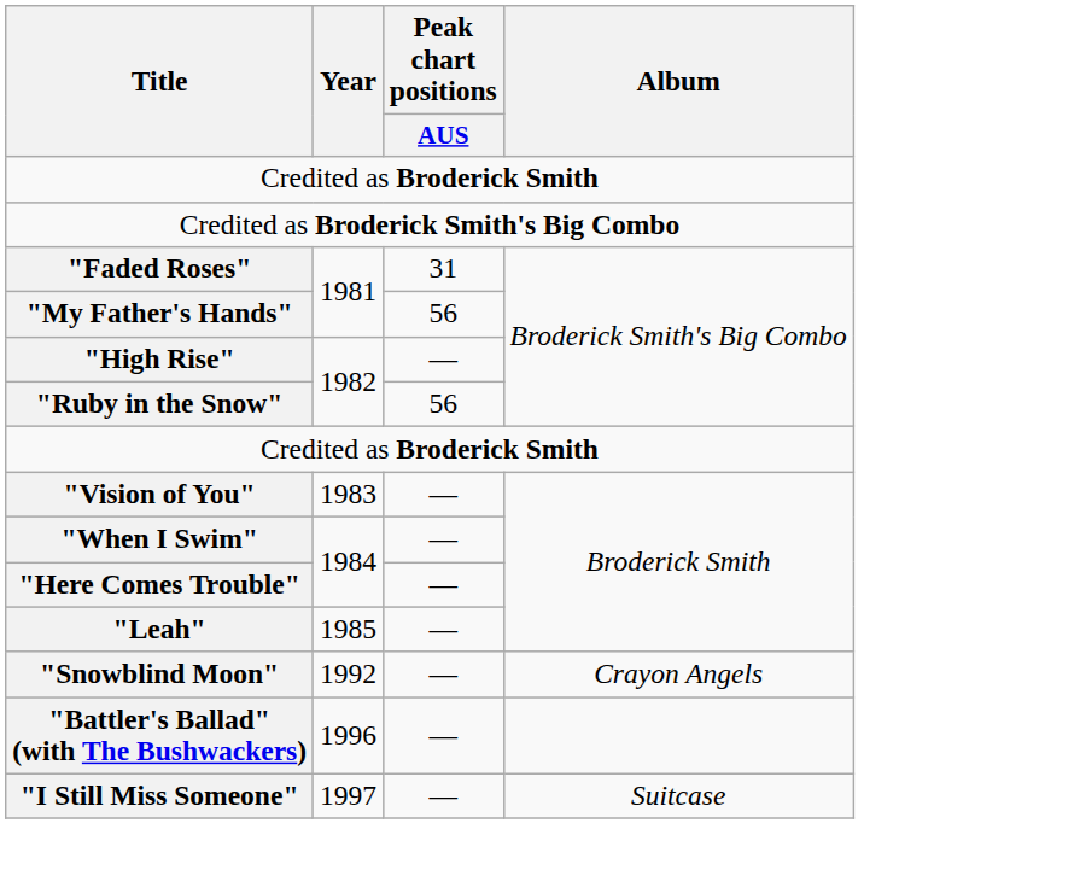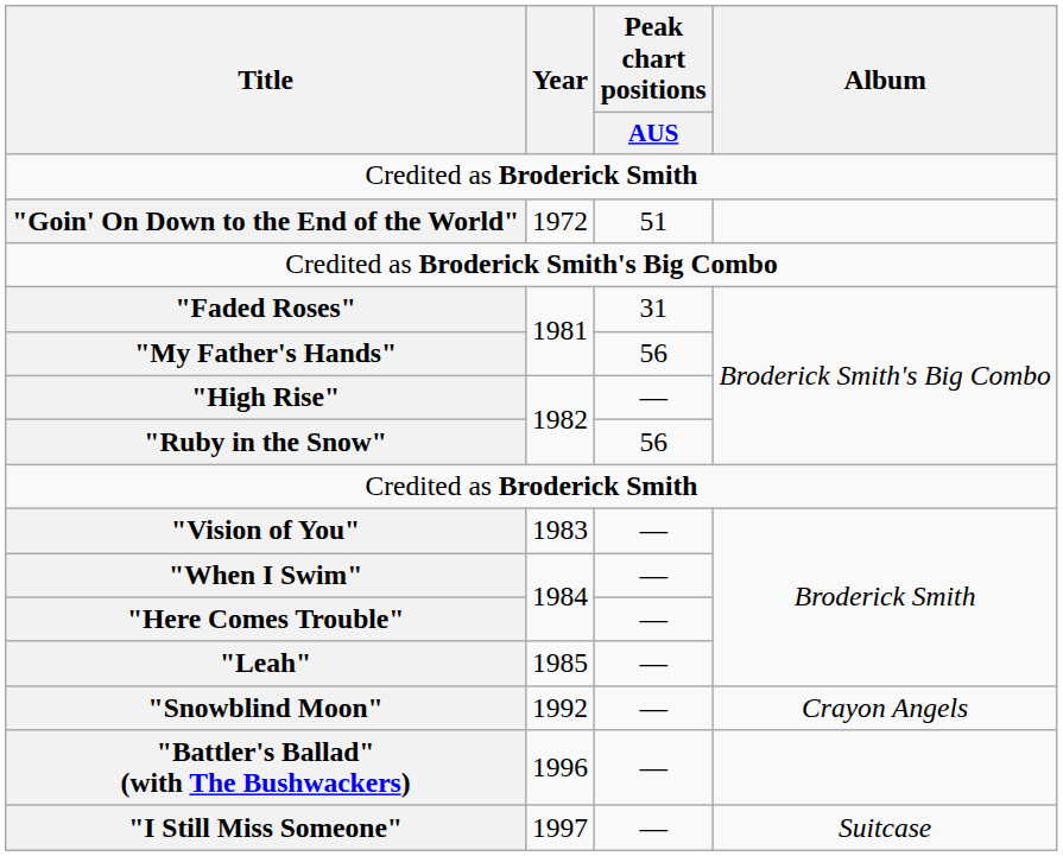+ row: "Goin' On Down to the End of the World" | 1972 | 51
